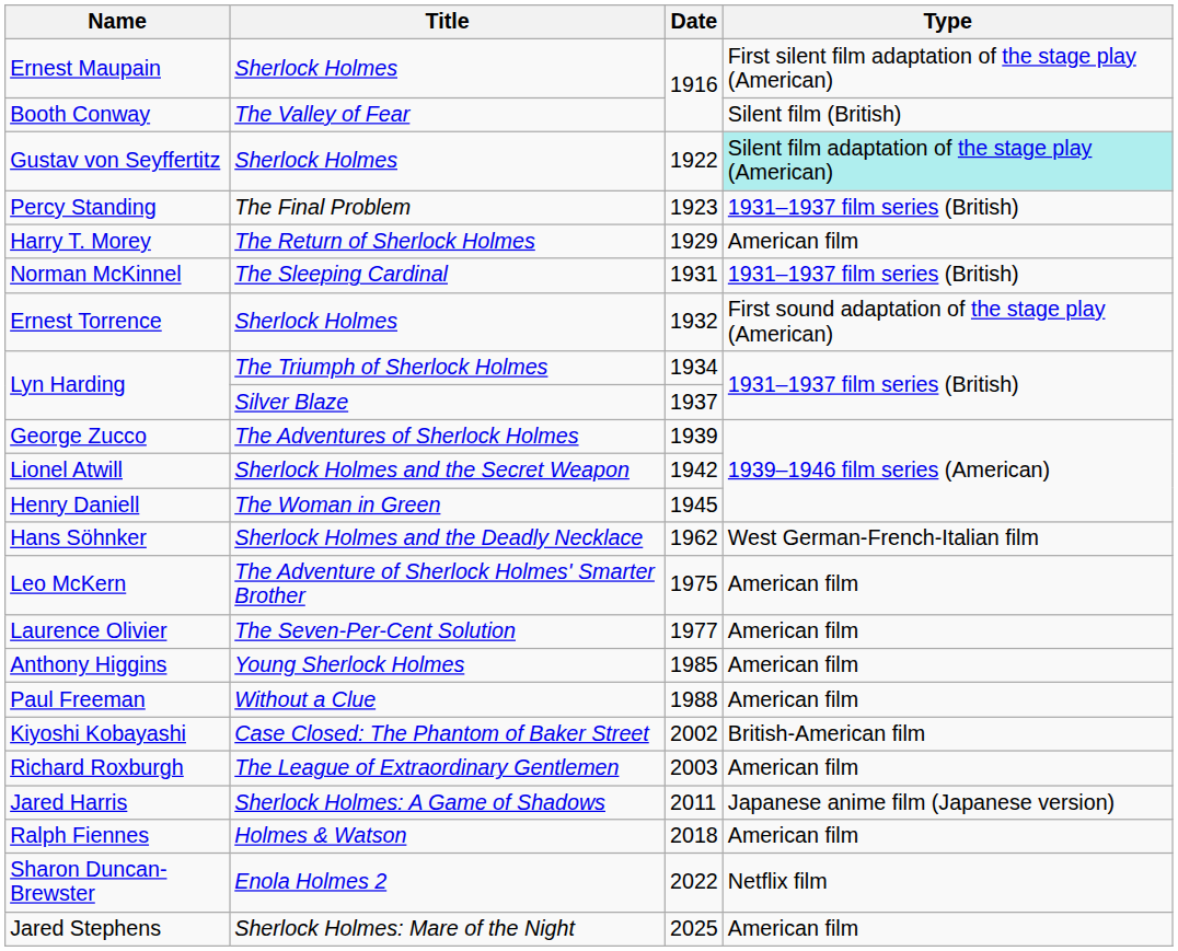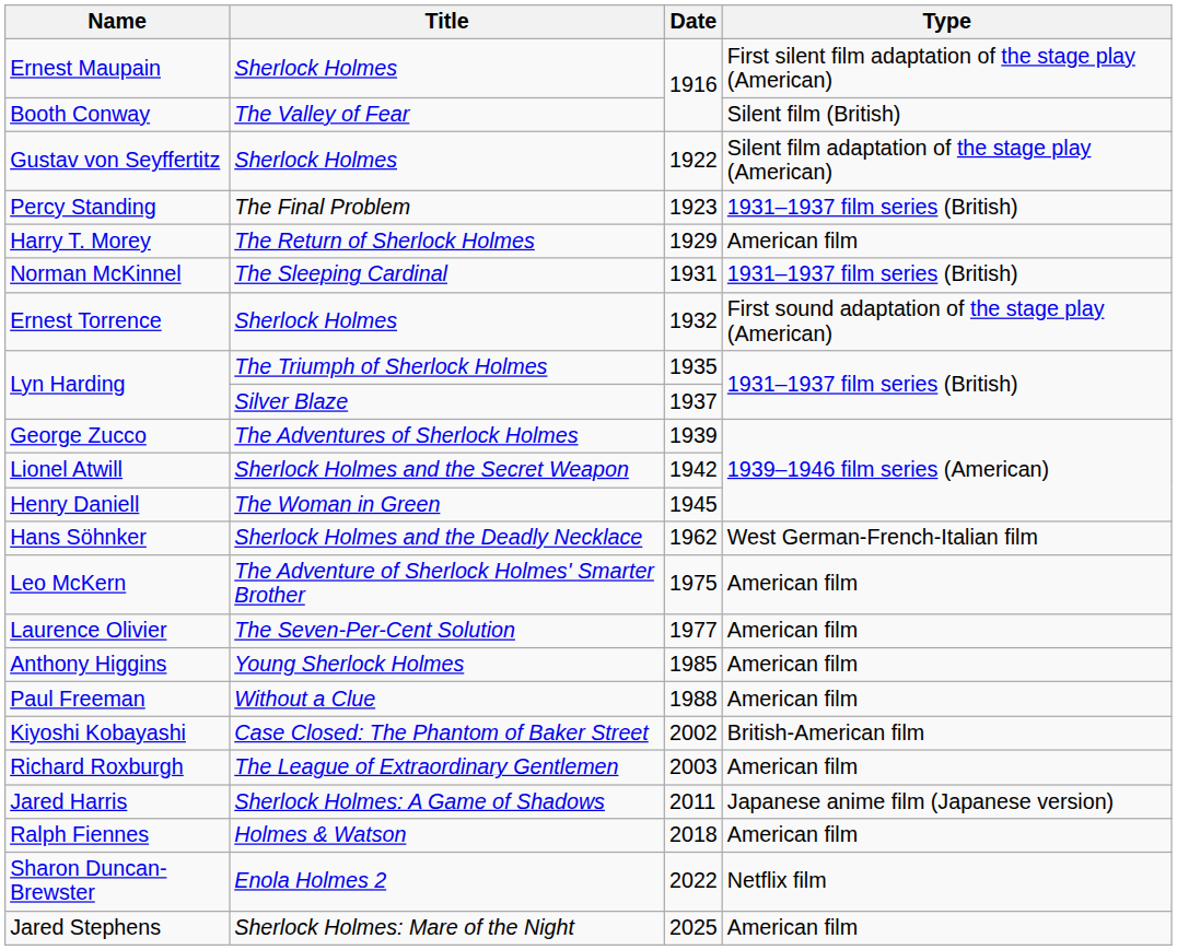Gustav von Seyffertitz | Type: paleturquoise background -> no background
Lyn Harding / The Triumph of Sherlock Holmes | Date: 1934 -> 1935
